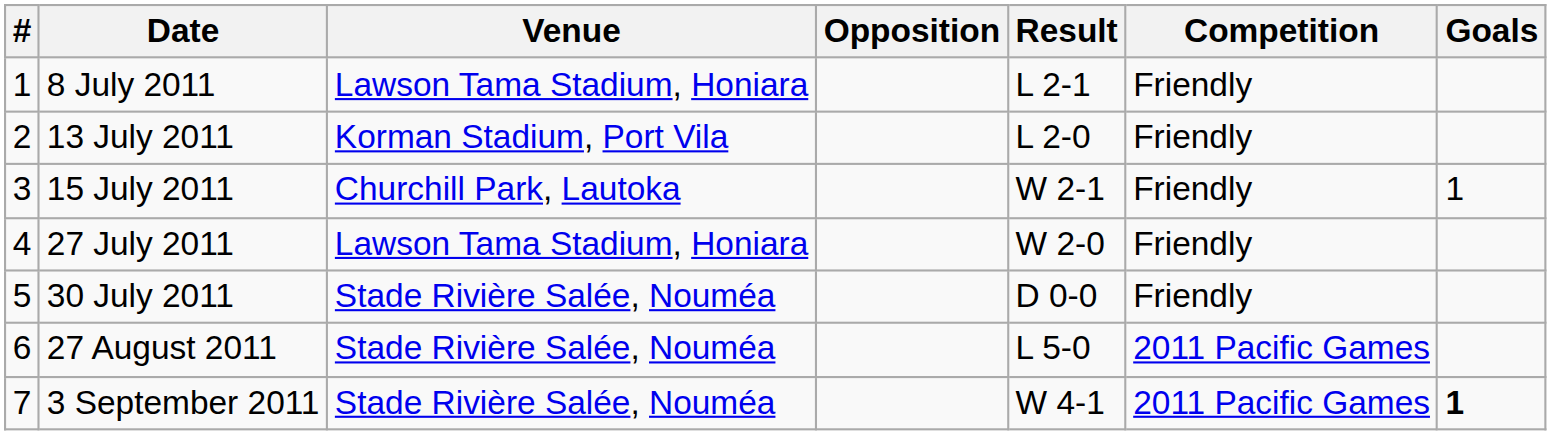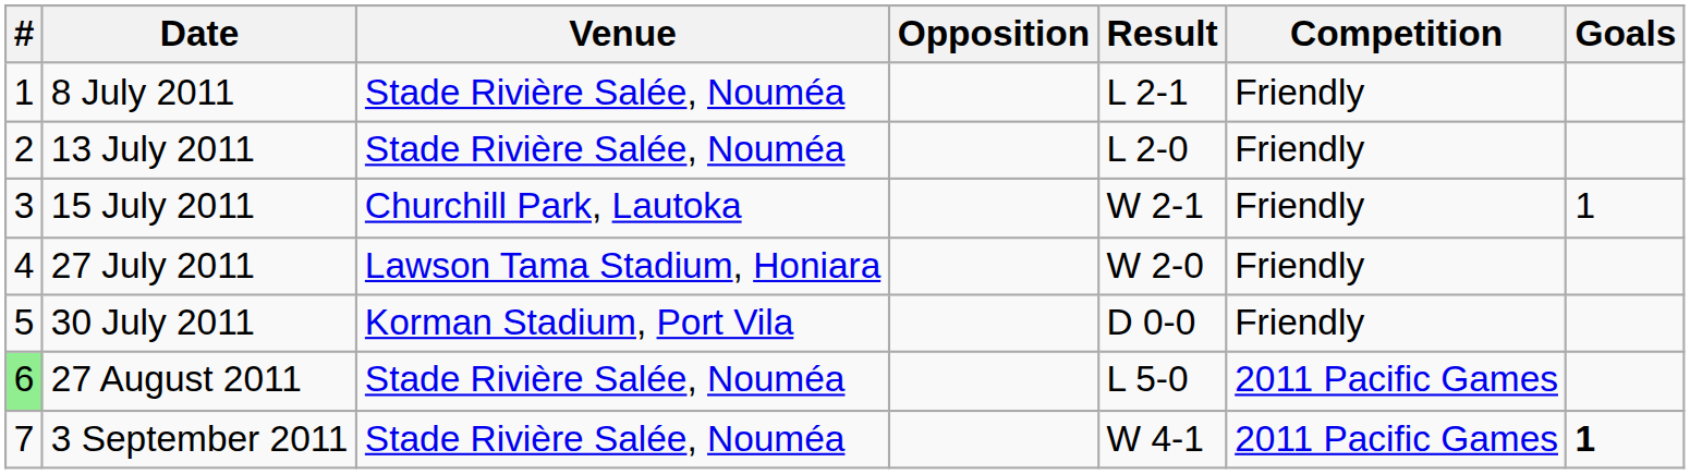8 July 2011 | Venue: Lawson Tama Stadium, Honiara -> Stade Rivière Salée, Nouméa
13 July 2011 | Venue: Korman Stadium, Port Vila -> Stade Rivière Salée, Nouméa
30 July 2011 | Venue: Stade Rivière Salée, Nouméa -> Korman Stadium, Port Vila
27 August 2011 | #: no background -> lightgreen background
